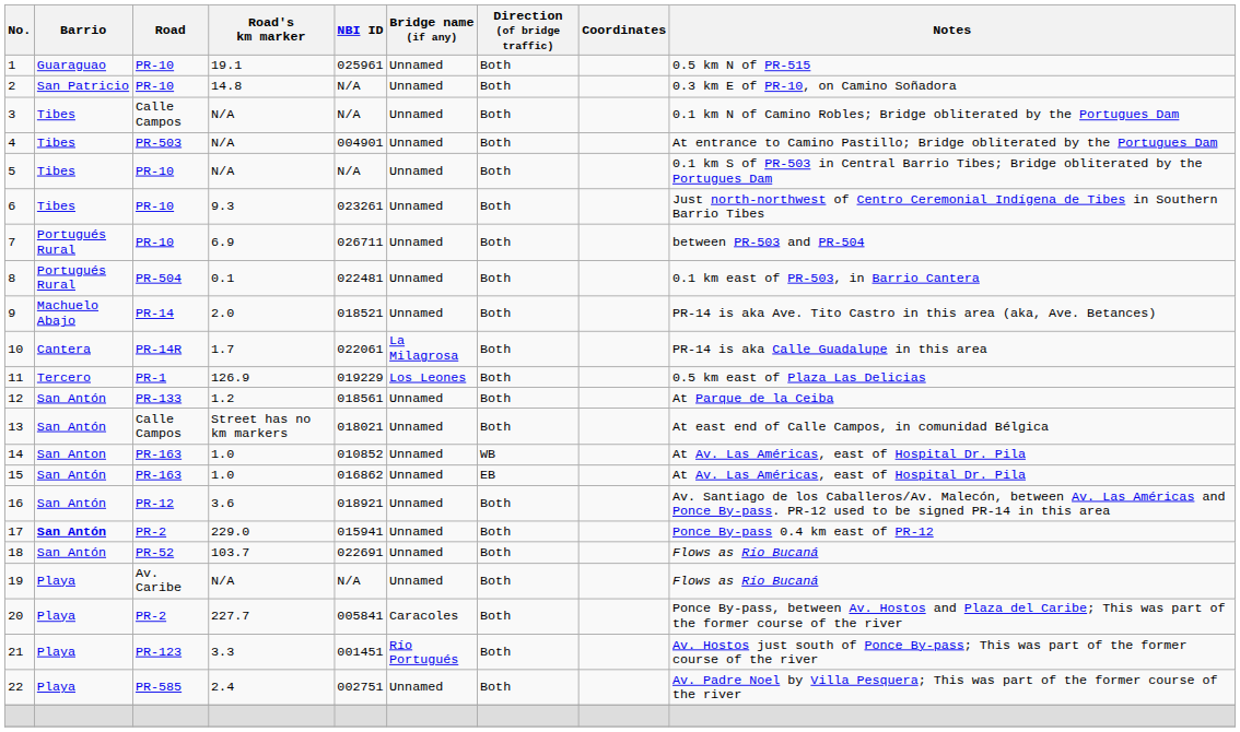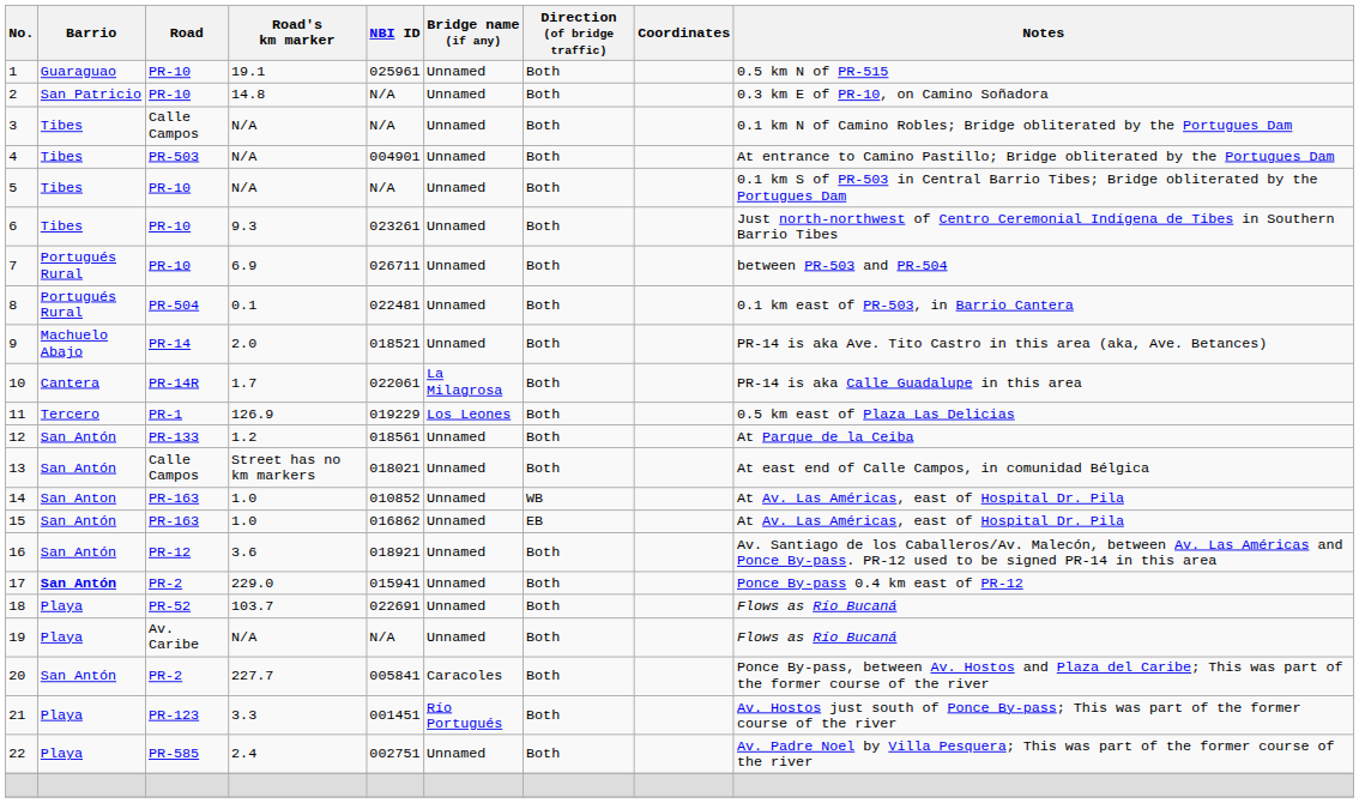18 | Barrio: San Antón -> Playa
20 | Barrio: Playa -> San Antón
